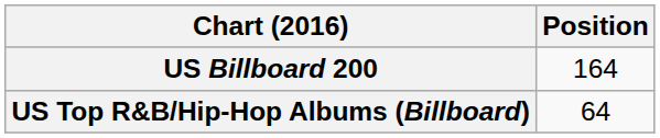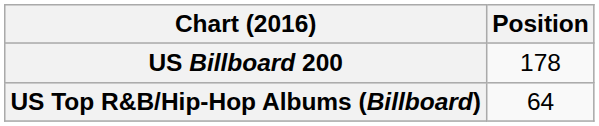US Billboard 200 | Position: 164 -> 178
